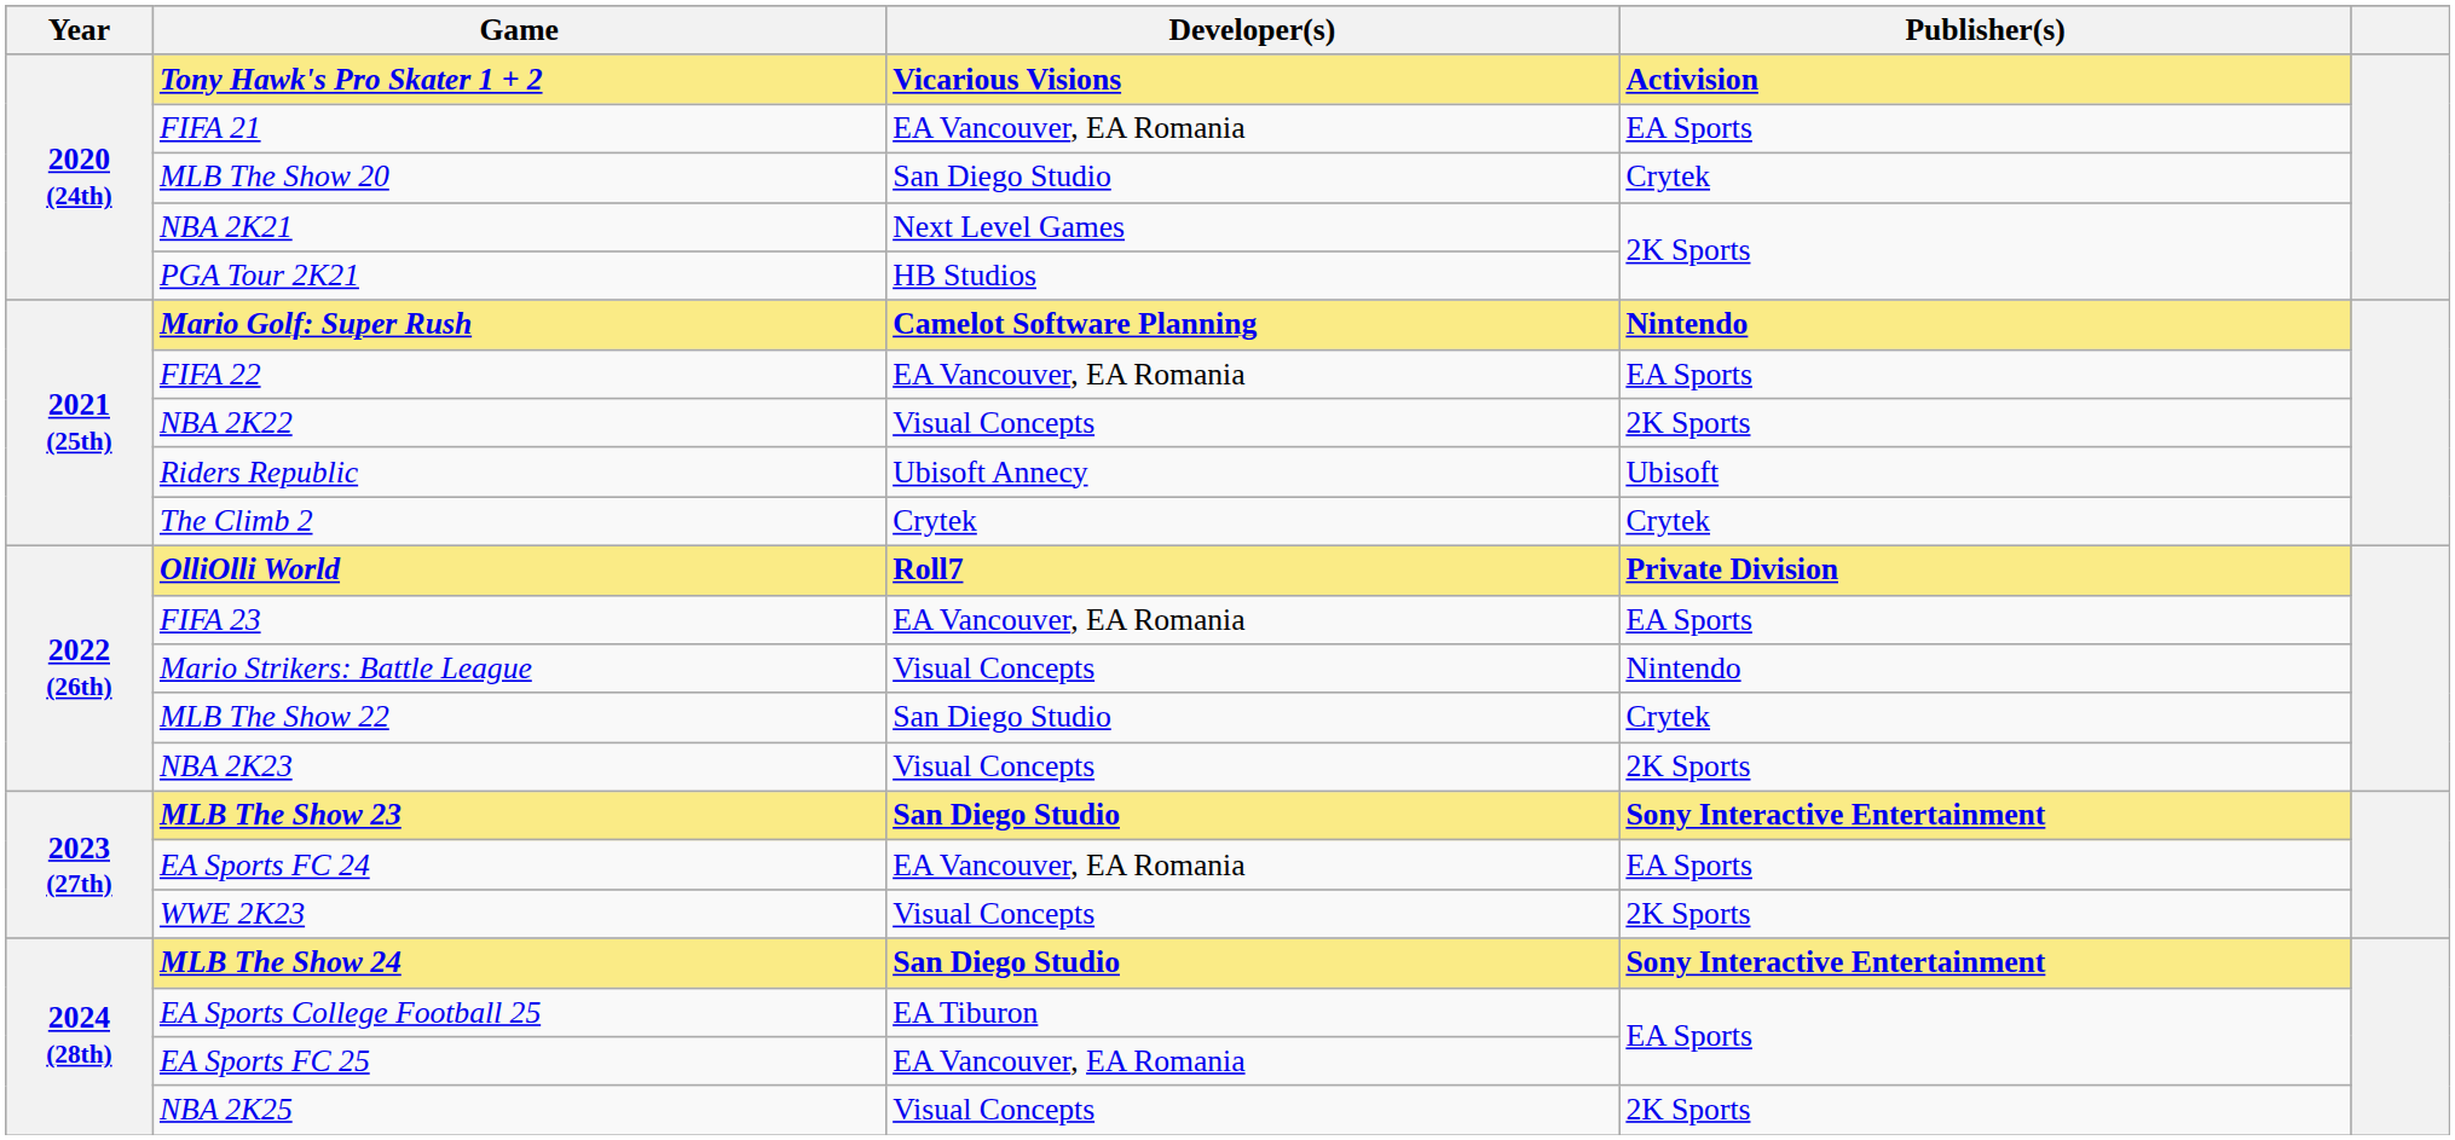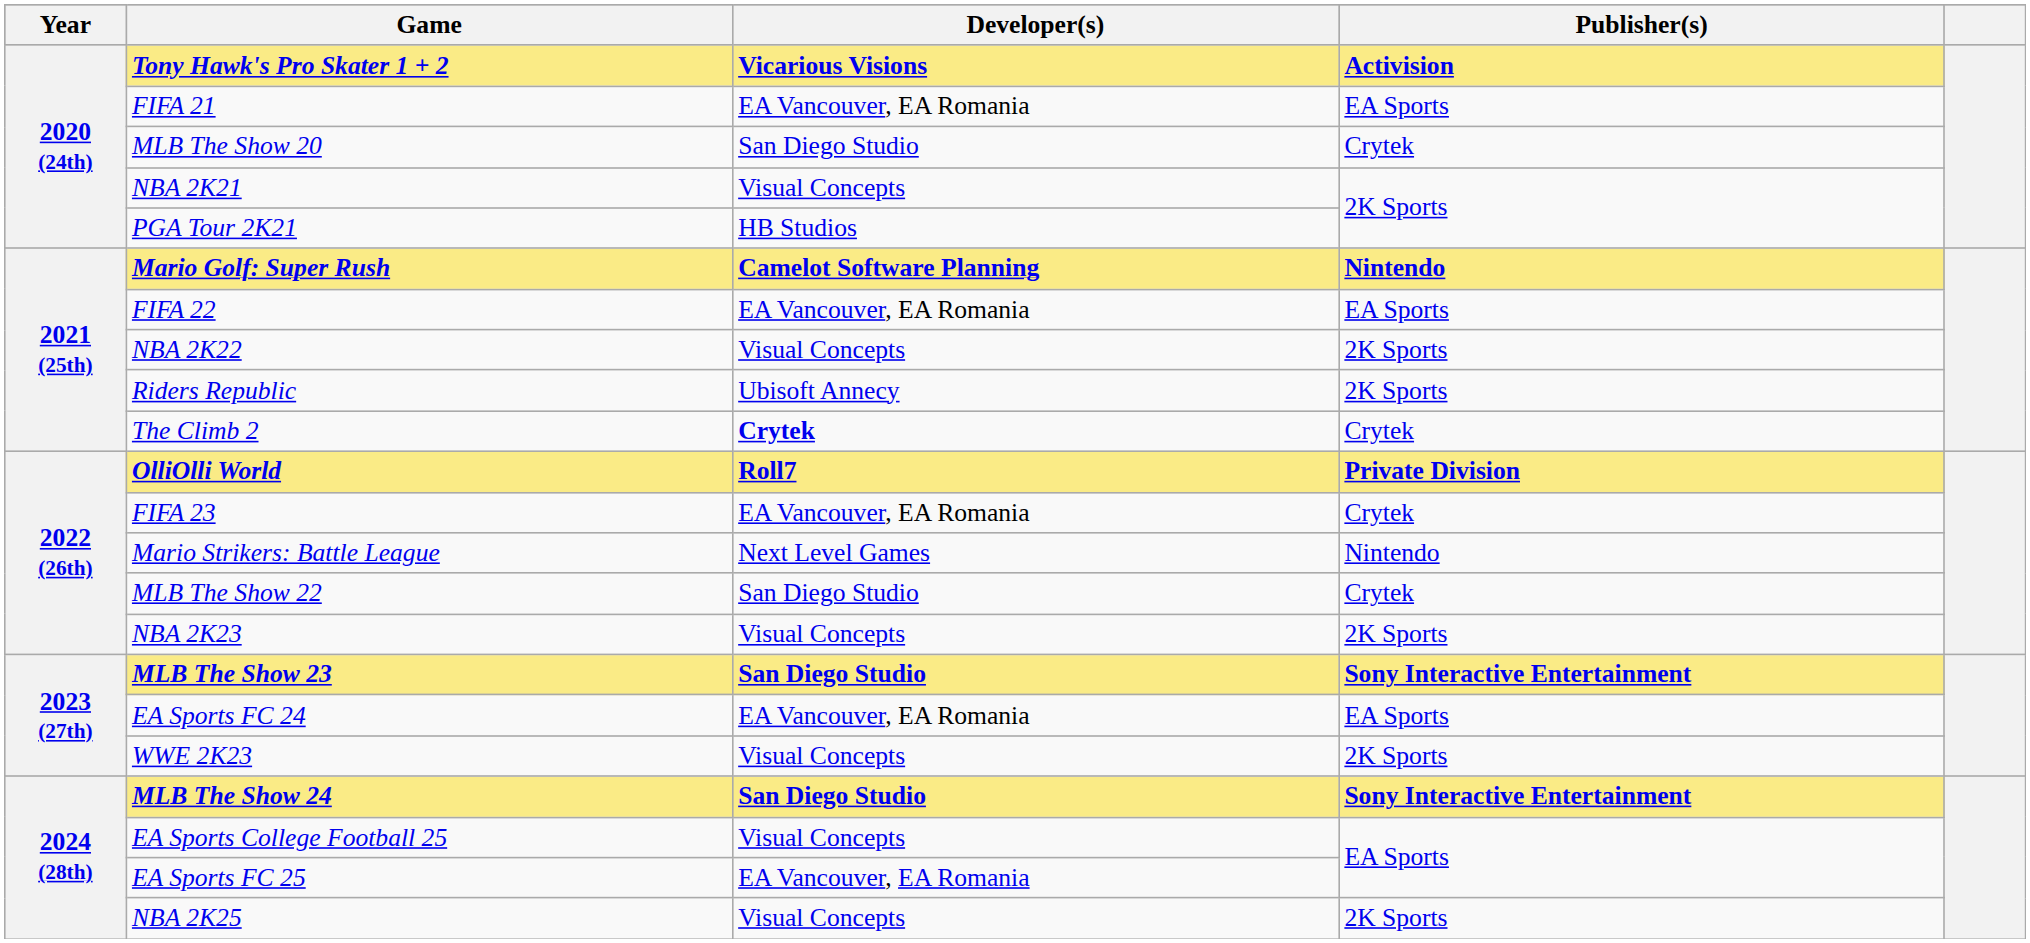NBA 2K21 | Developer(s): Next Level Games -> Visual Concepts
Riders Republic | Publisher(s): Ubisoft -> 2K Sports
The Climb 2 | Developer(s): normal -> bold
FIFA 23 | Publisher(s): EA Sports -> Crytek
Mario Strikers: Battle League | Developer(s): Visual Concepts -> Next Level Games
EA Sports College Football 25 | Developer(s): EA Tiburon -> Visual Concepts
